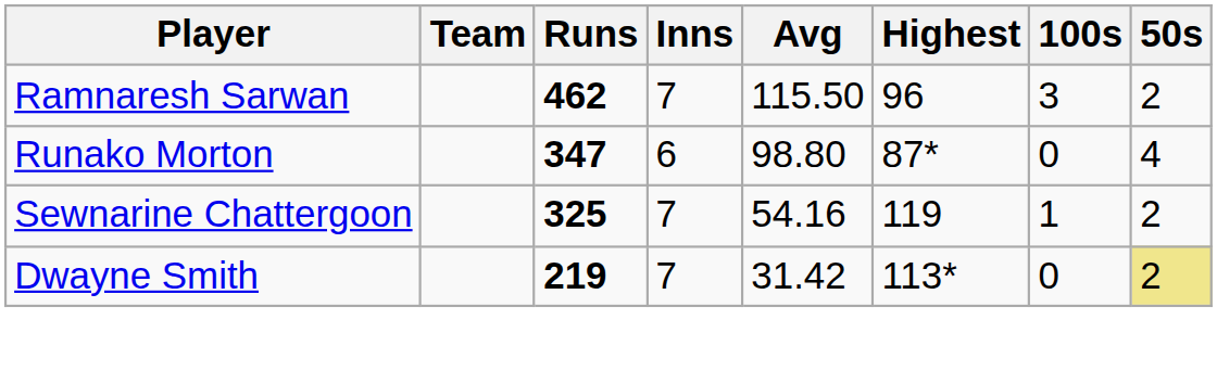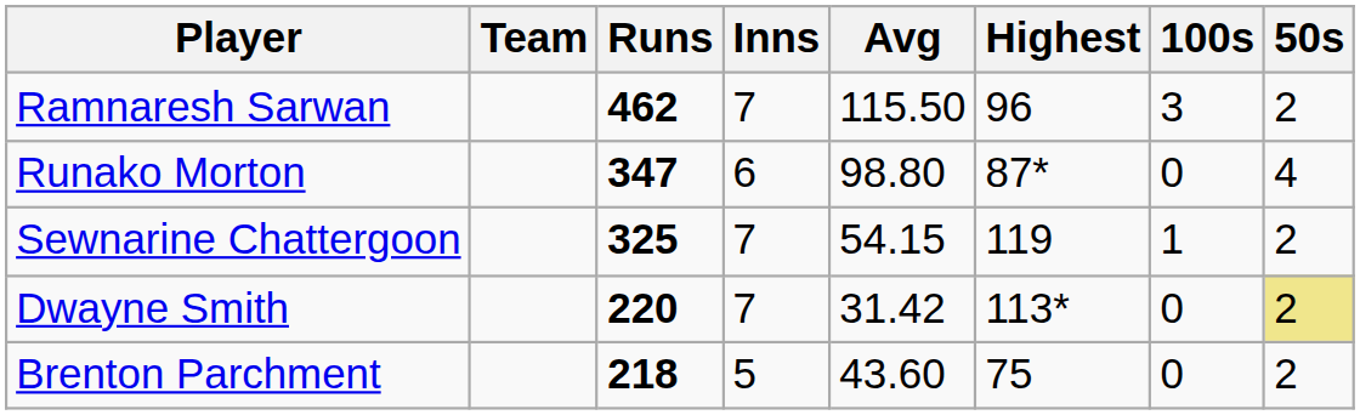Sewnarine Chattergoon | Avg: 54.16 -> 54.15
Dwayne Smith | Runs: 219 -> 220
+ row: Brenton Parchment | 218 | 5 | 43.60 | 75 | 0 | 2
